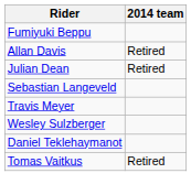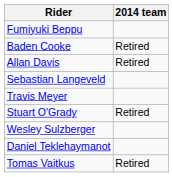+ row: Baden Cooke | Retired
- row: Julian Dean | Retired
+ row: Stuart O'Grady | Retired
